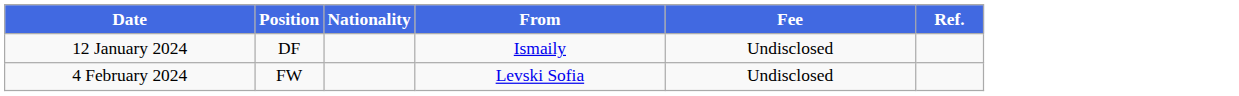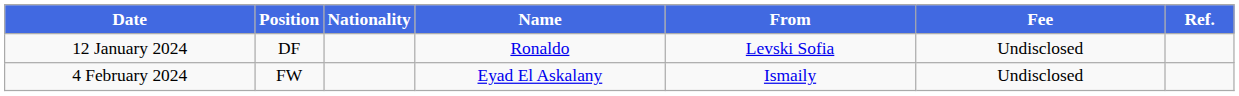+ column: Name | Ronaldo | Eyad El Askalany
12 January 2024 | From: Ismaily -> Levski Sofia
4 February 2024 | From: Levski Sofia -> Ismaily
